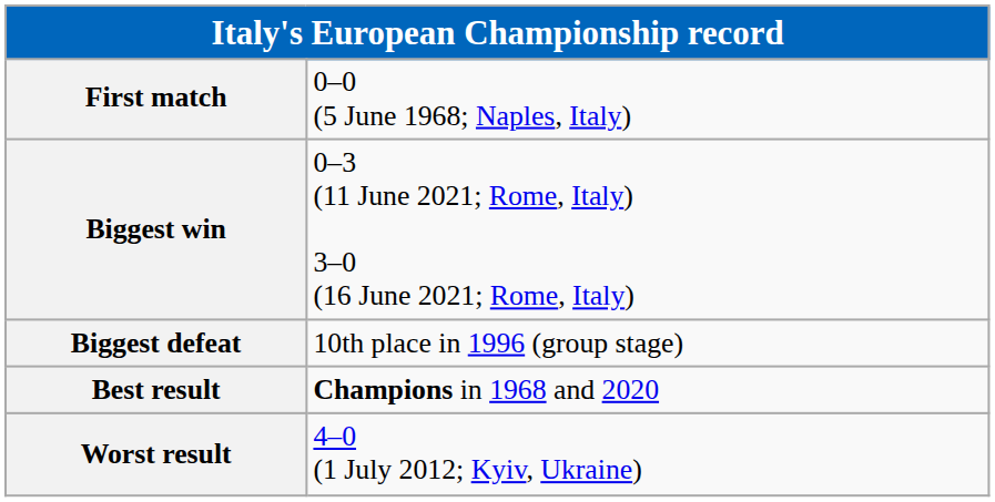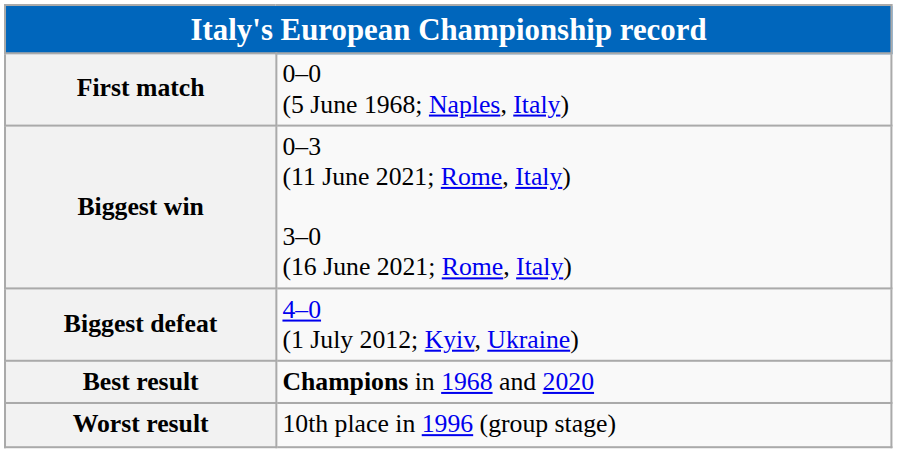Biggest defeat | column 2: 10th place in 1996 (group stage) -> 4–0 (1 July 2012; Kyiv, Ukraine)
Worst result | column 2: 4–0 (1 July 2012; Kyiv, Ukraine) -> 10th place in 1996 (group stage)
